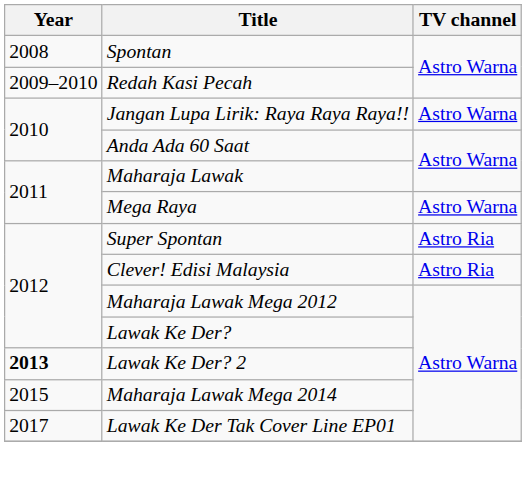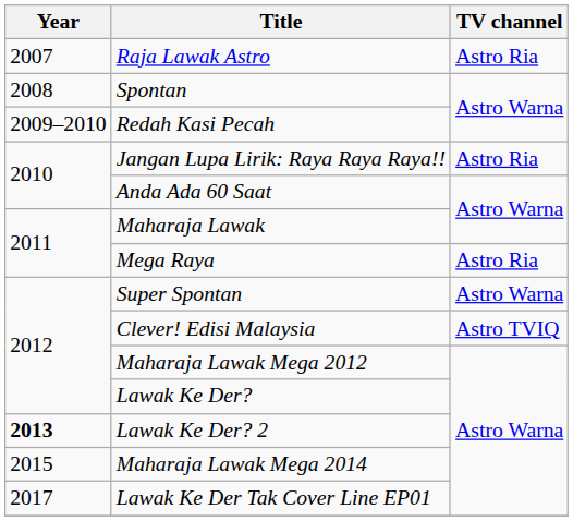+ row: 2007 | Raja Lawak Astro | Astro Ria
Jangan Lupa Lirik: Raya Raya Raya!! | TV channel: Astro Warna -> Astro Ria
Mega Raya | TV channel: Astro Warna -> Astro Ria
Super Spontan | TV channel: Astro Ria -> Astro Warna
Clever! Edisi Malaysia | TV channel: Astro Ria -> Astro TVIQ
